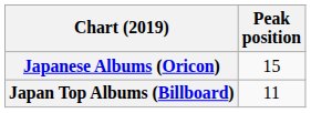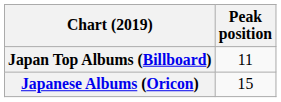rows swapped: Japan Top Albums (Billboard) <-> Japanese Albums (Oricon)
